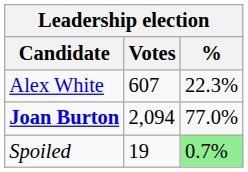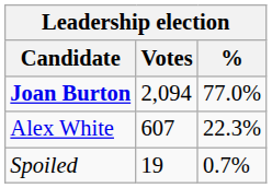rows swapped: Joan Burton <-> Alex White
Spoiled | %: lightgreen background -> no background
